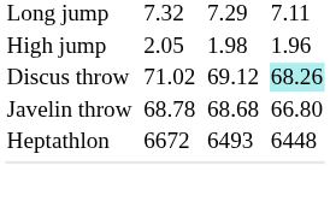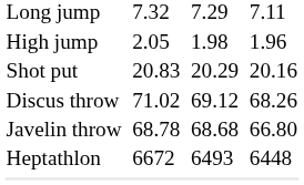+ row: Shot put | 20.83 | 20.29 | 20.16
Discus throw | column 7: paleturquoise background -> no background
